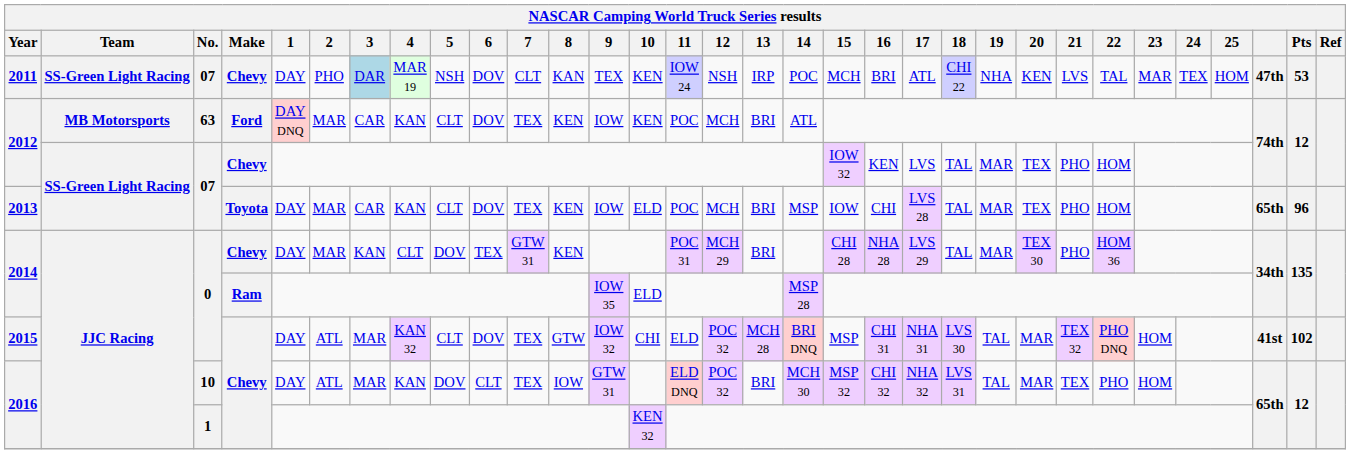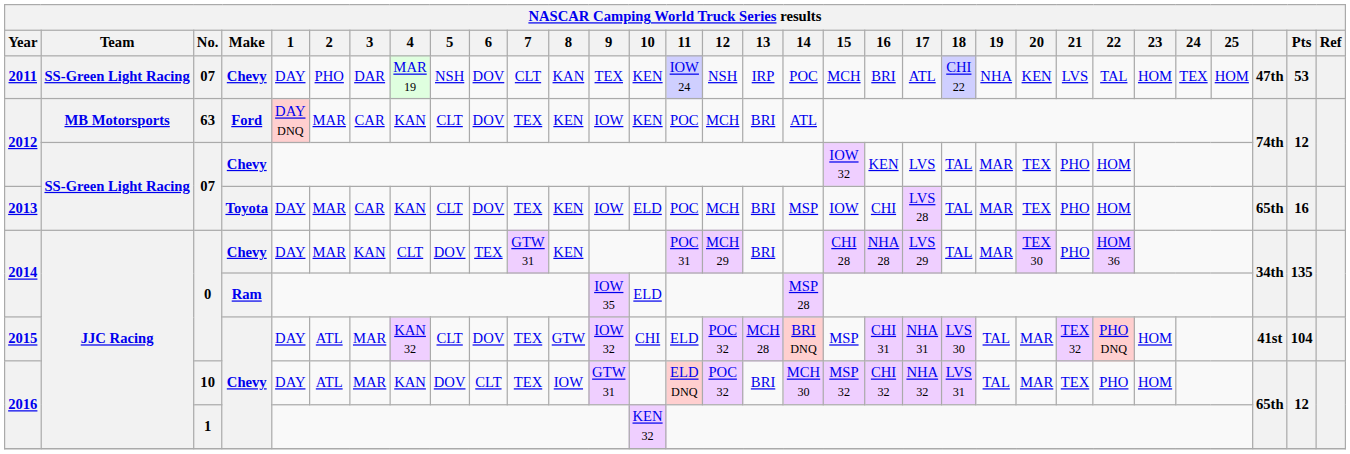2011 | 3: lightblue background -> no background
2011 | 23: MAR -> HOM
2013 | Pts: 96 -> 16
2015 | Pts: 102 -> 104
